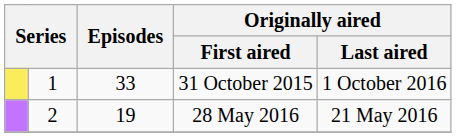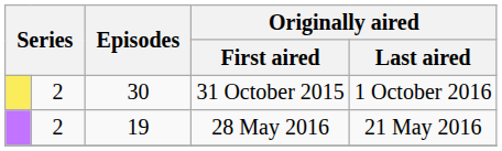31 October 2015 | column 2: 1 -> 2
31 October 2015 | Episodes: 33 -> 30
